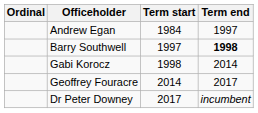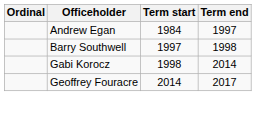Barry Southwell | Term end: bold -> normal
- row: Dr Peter Downey | 2017 | incumbent
